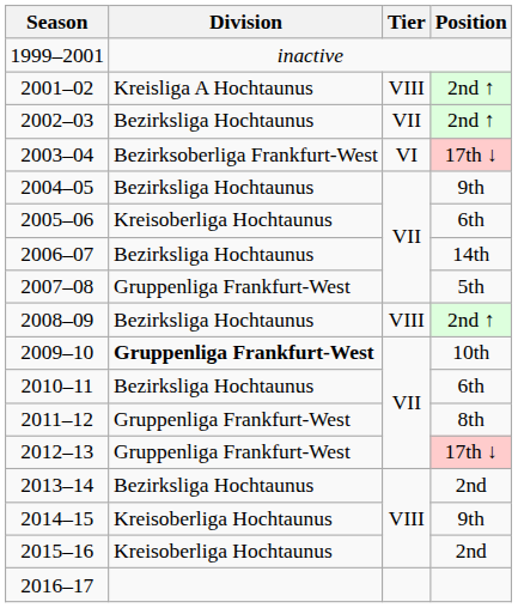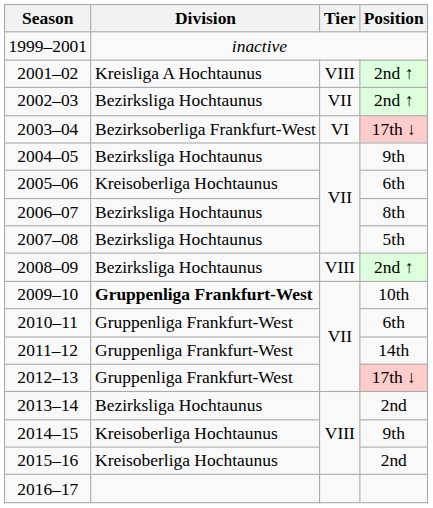2006–07 | Position: 14th -> 8th
2007–08 | Division: Gruppenliga Frankfurt-West -> Bezirksliga Hochtaunus
2010–11 | Division: Bezirksliga Hochtaunus -> Gruppenliga Frankfurt-West
2011–12 | Position: 8th -> 14th
